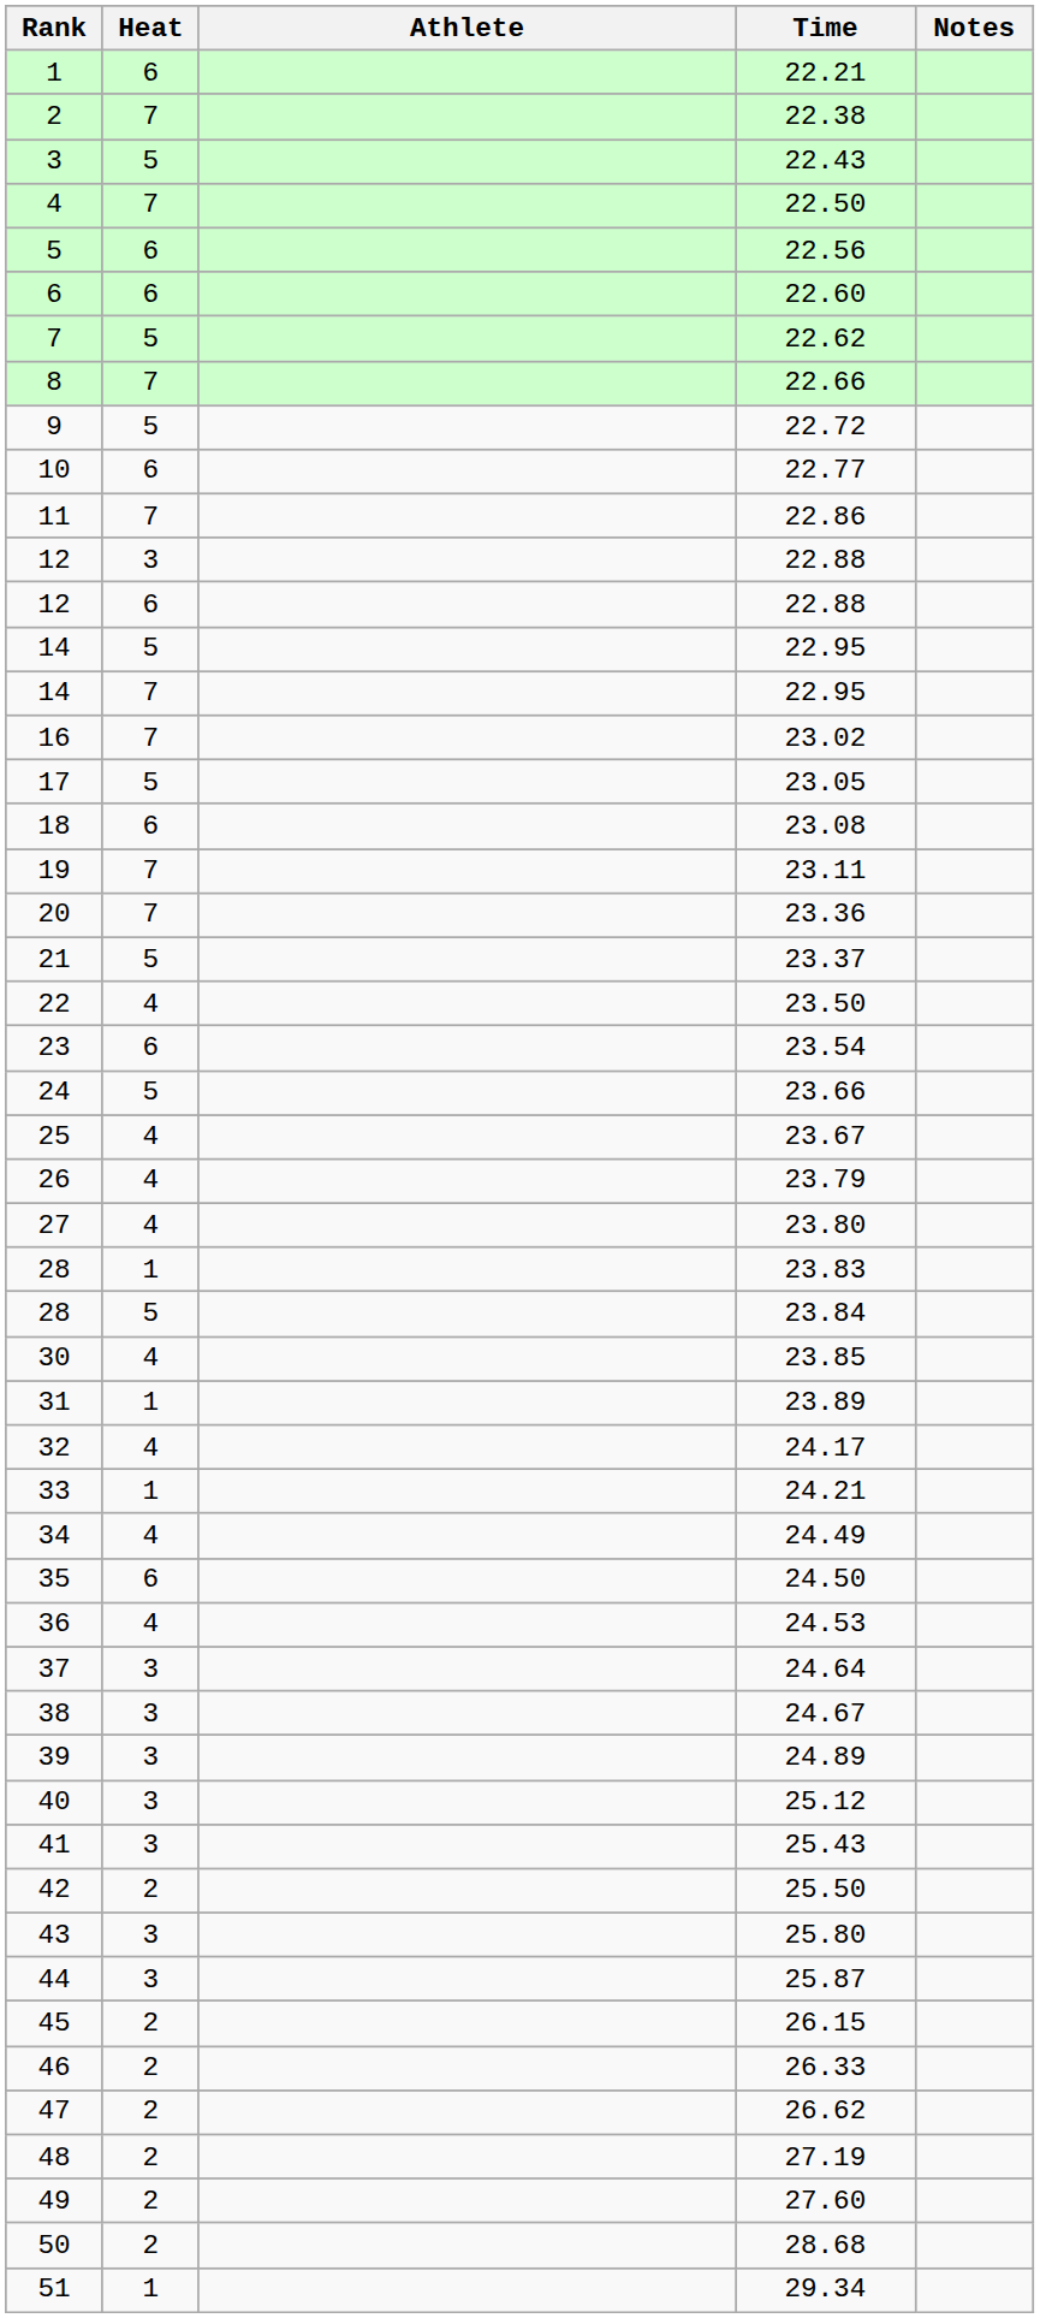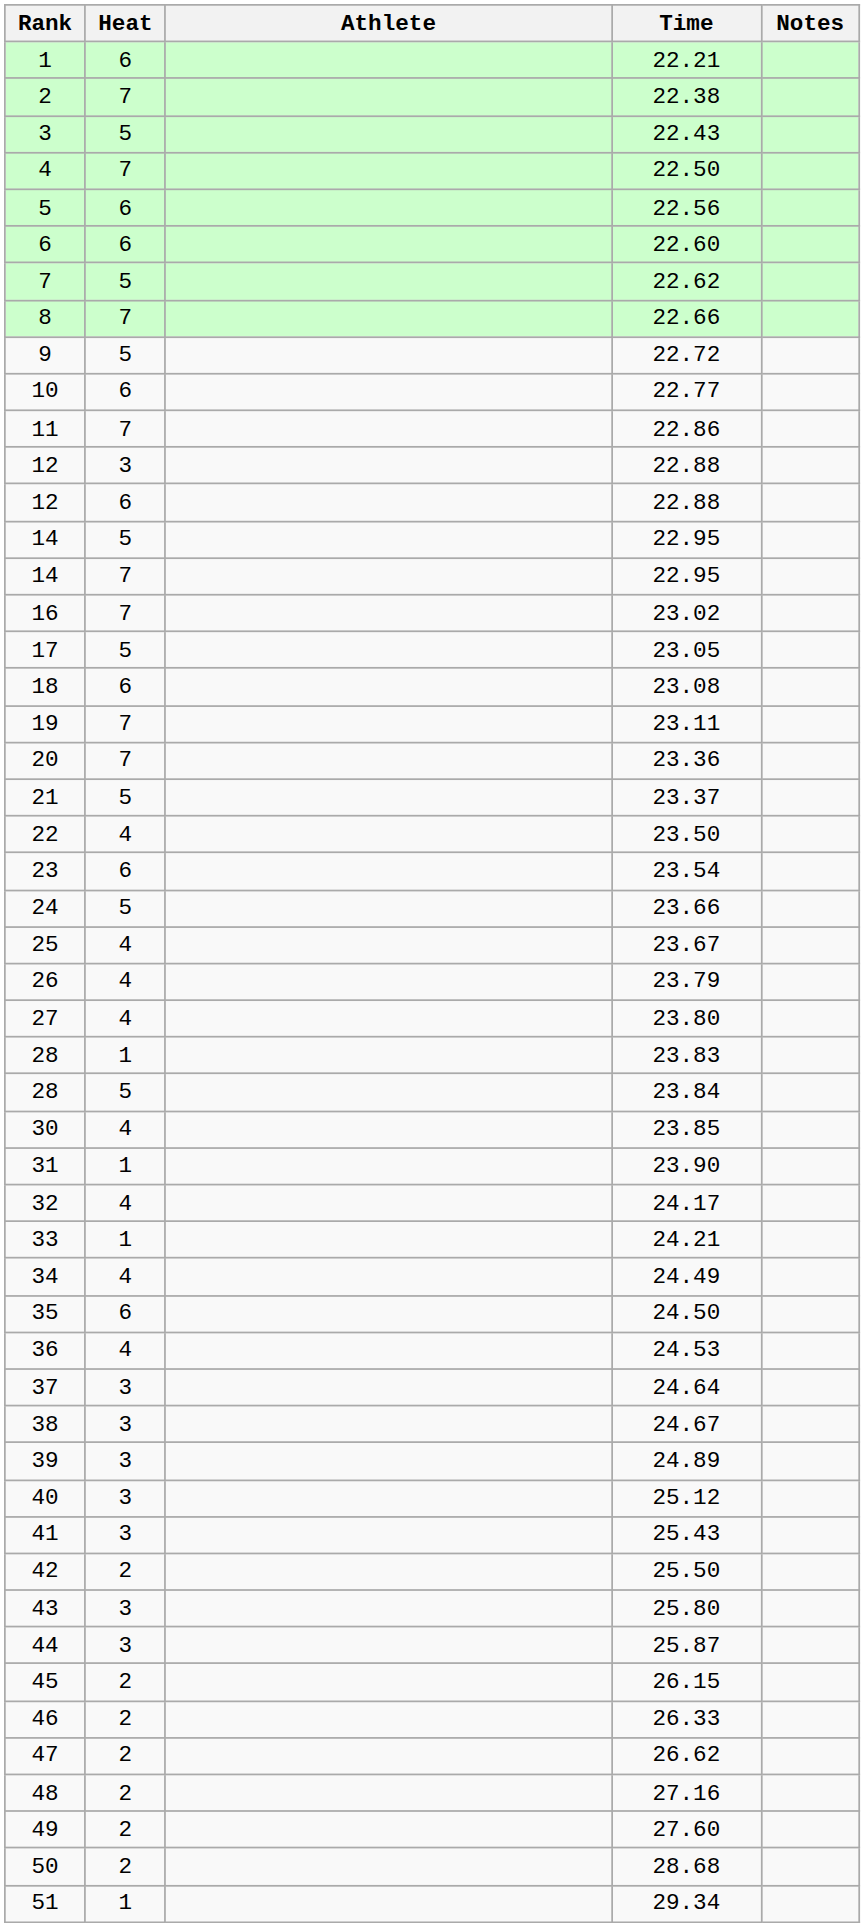31 | Time: 23.89 -> 23.90
48 | Time: 27.19 -> 27.16
